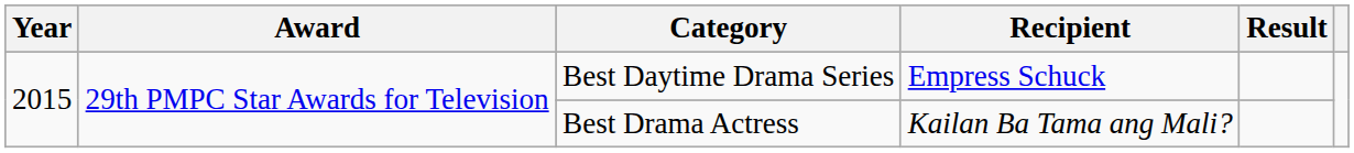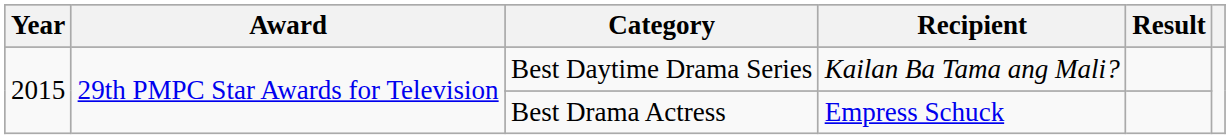Best Daytime Drama Series | Recipient: Empress Schuck -> Kailan Ba Tama ang Mali?
Best Drama Actress | Recipient: Kailan Ba Tama ang Mali? -> Empress Schuck
